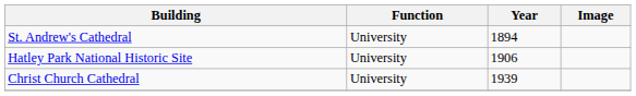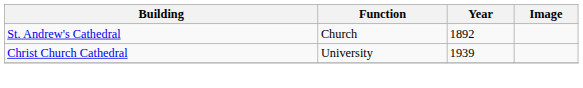St. Andrew's Cathedral | Function: University -> Church
St. Andrew's Cathedral | Year: 1894 -> 1892
- row: Hatley Park National Historic Site | University | 1906
